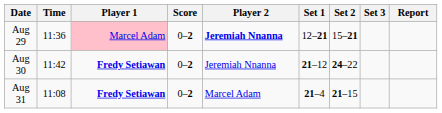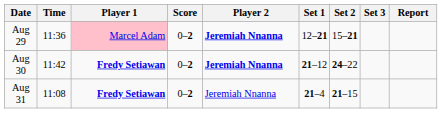Aug 30 | Player 2: normal -> bold
Aug 31 | Player 2: Marcel Adam -> Jeremiah Nnanna
